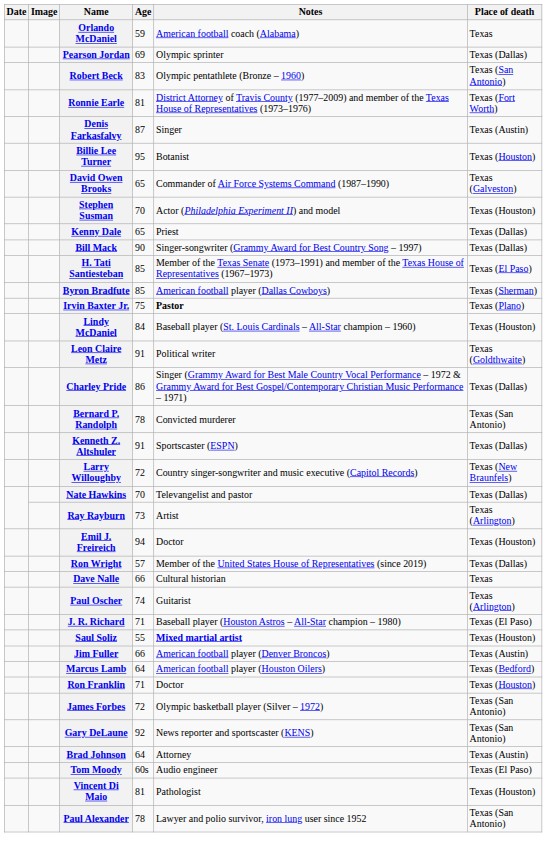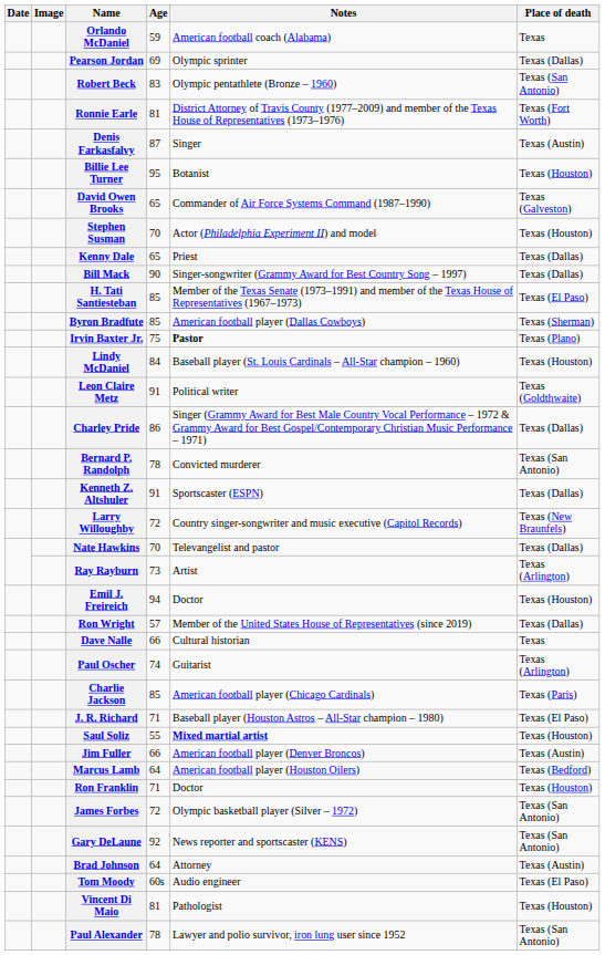+ row: Charlie Jackson | 85 | American football player (Chicago Cardinals) | Texas (Paris)
